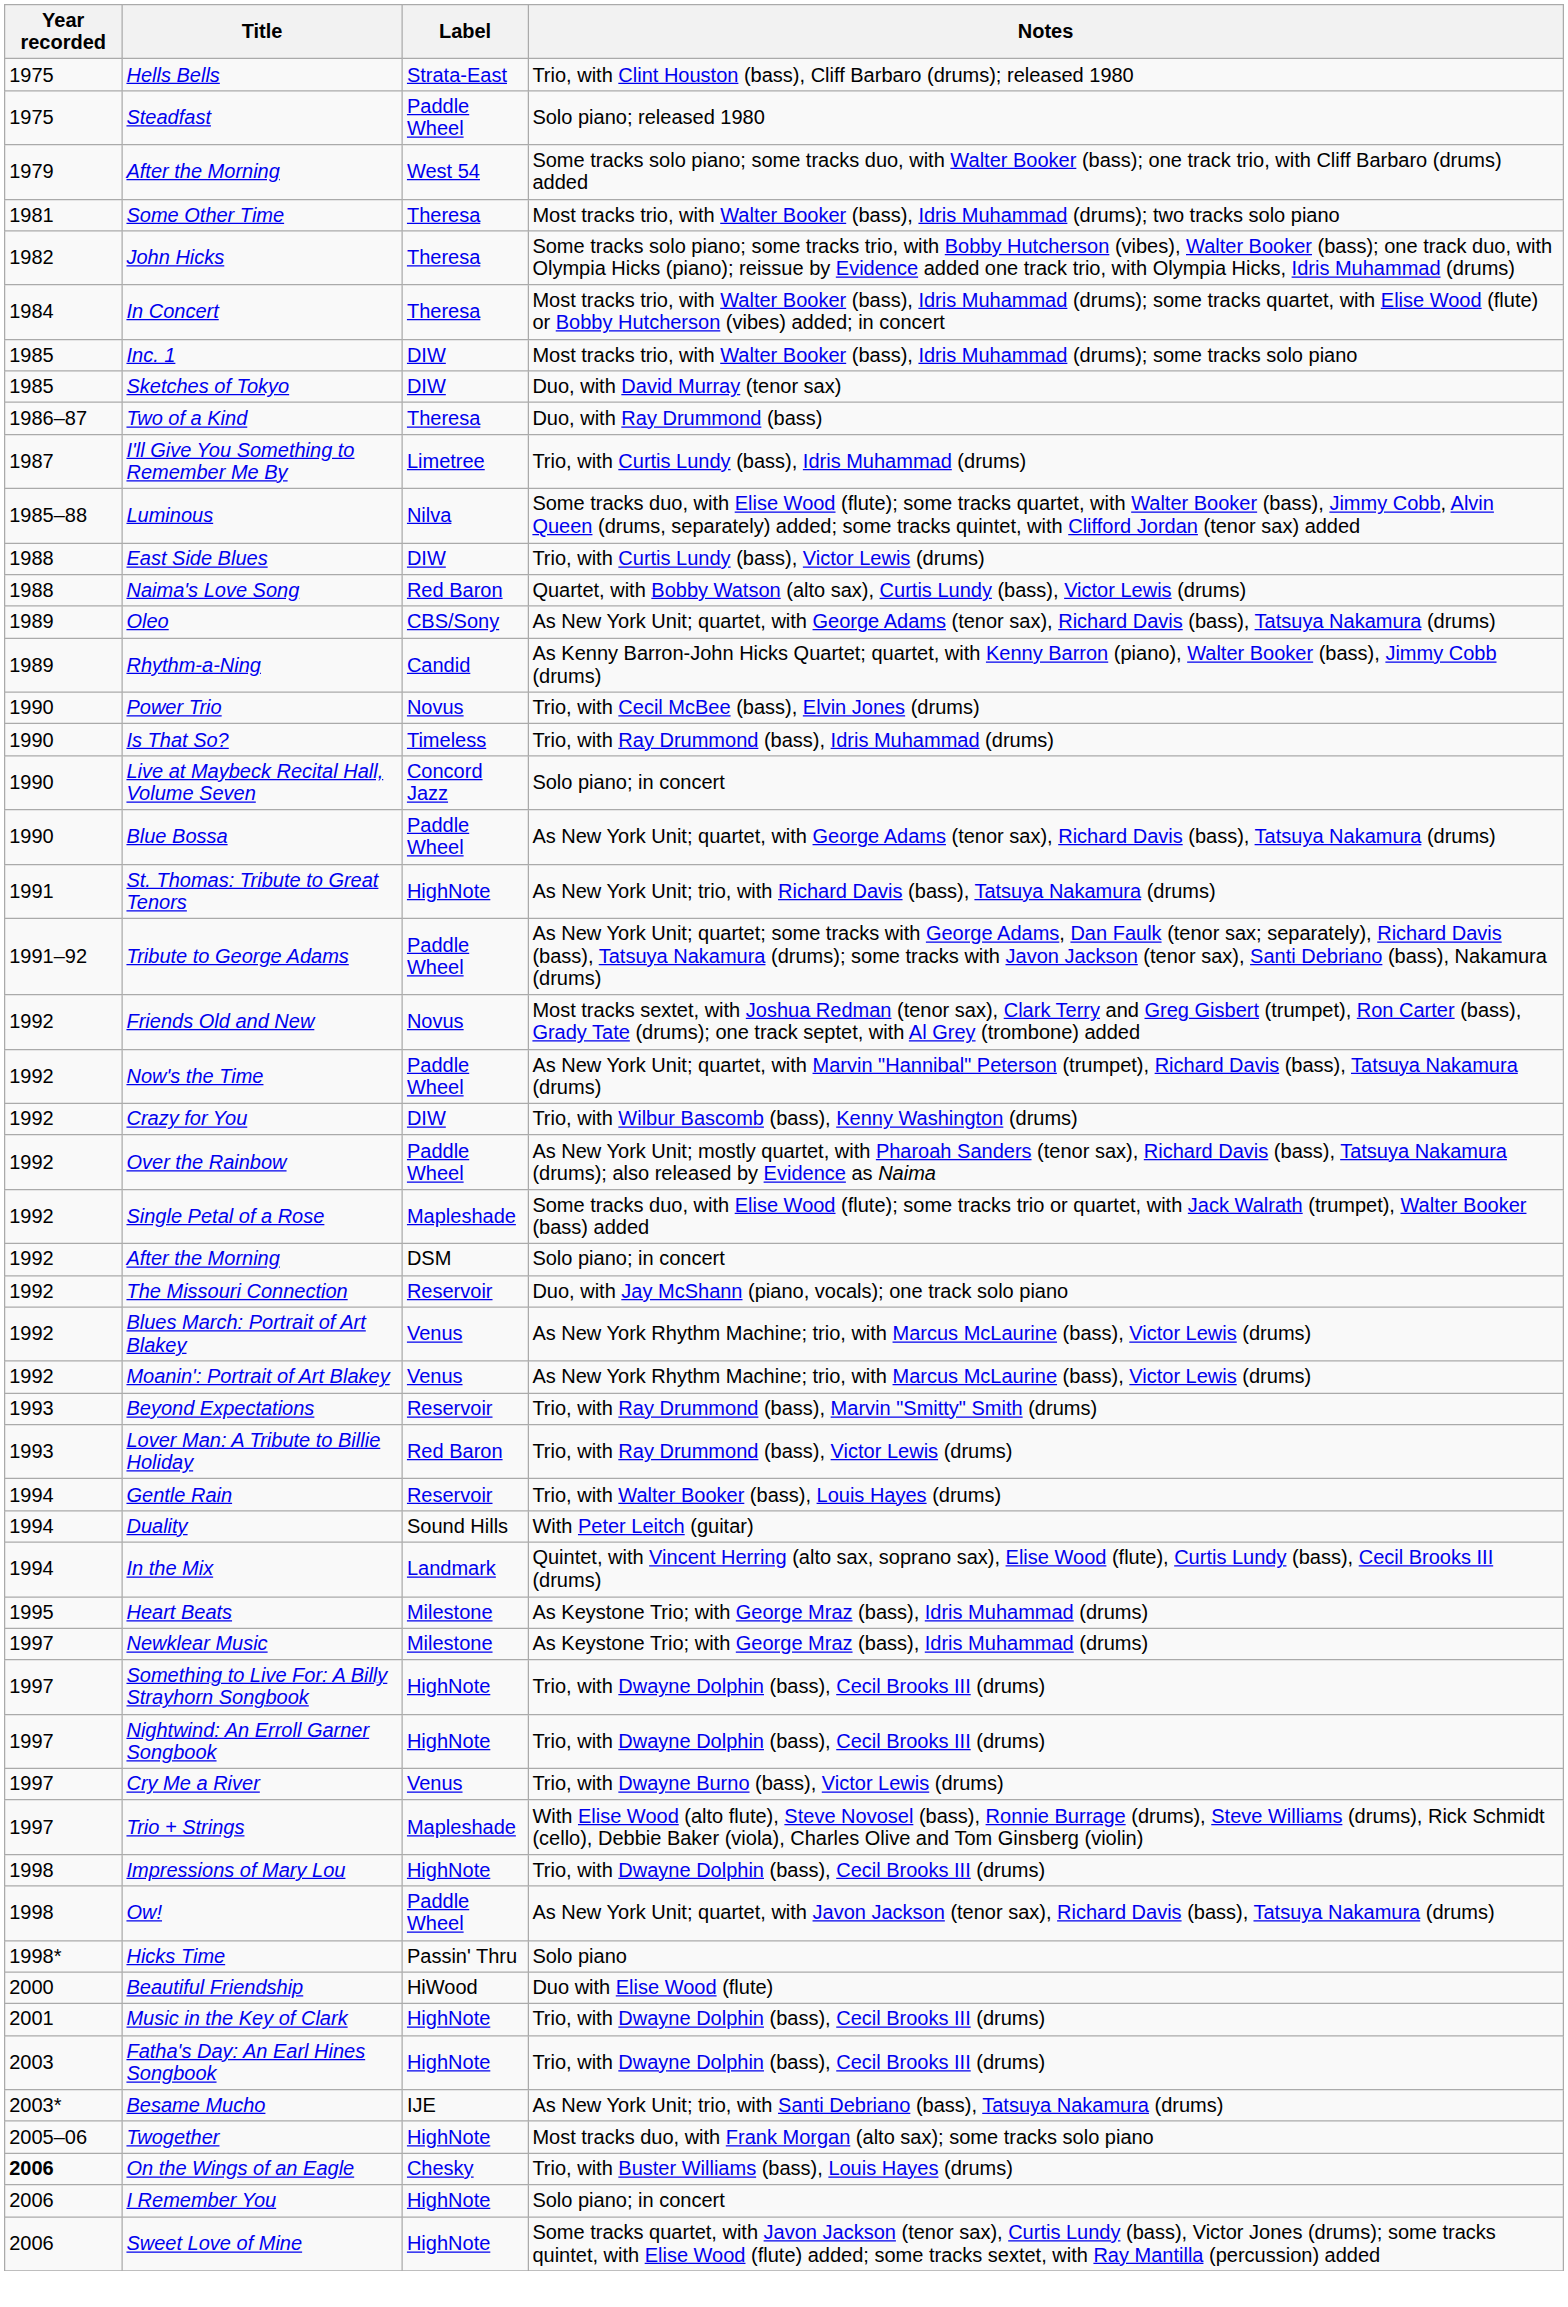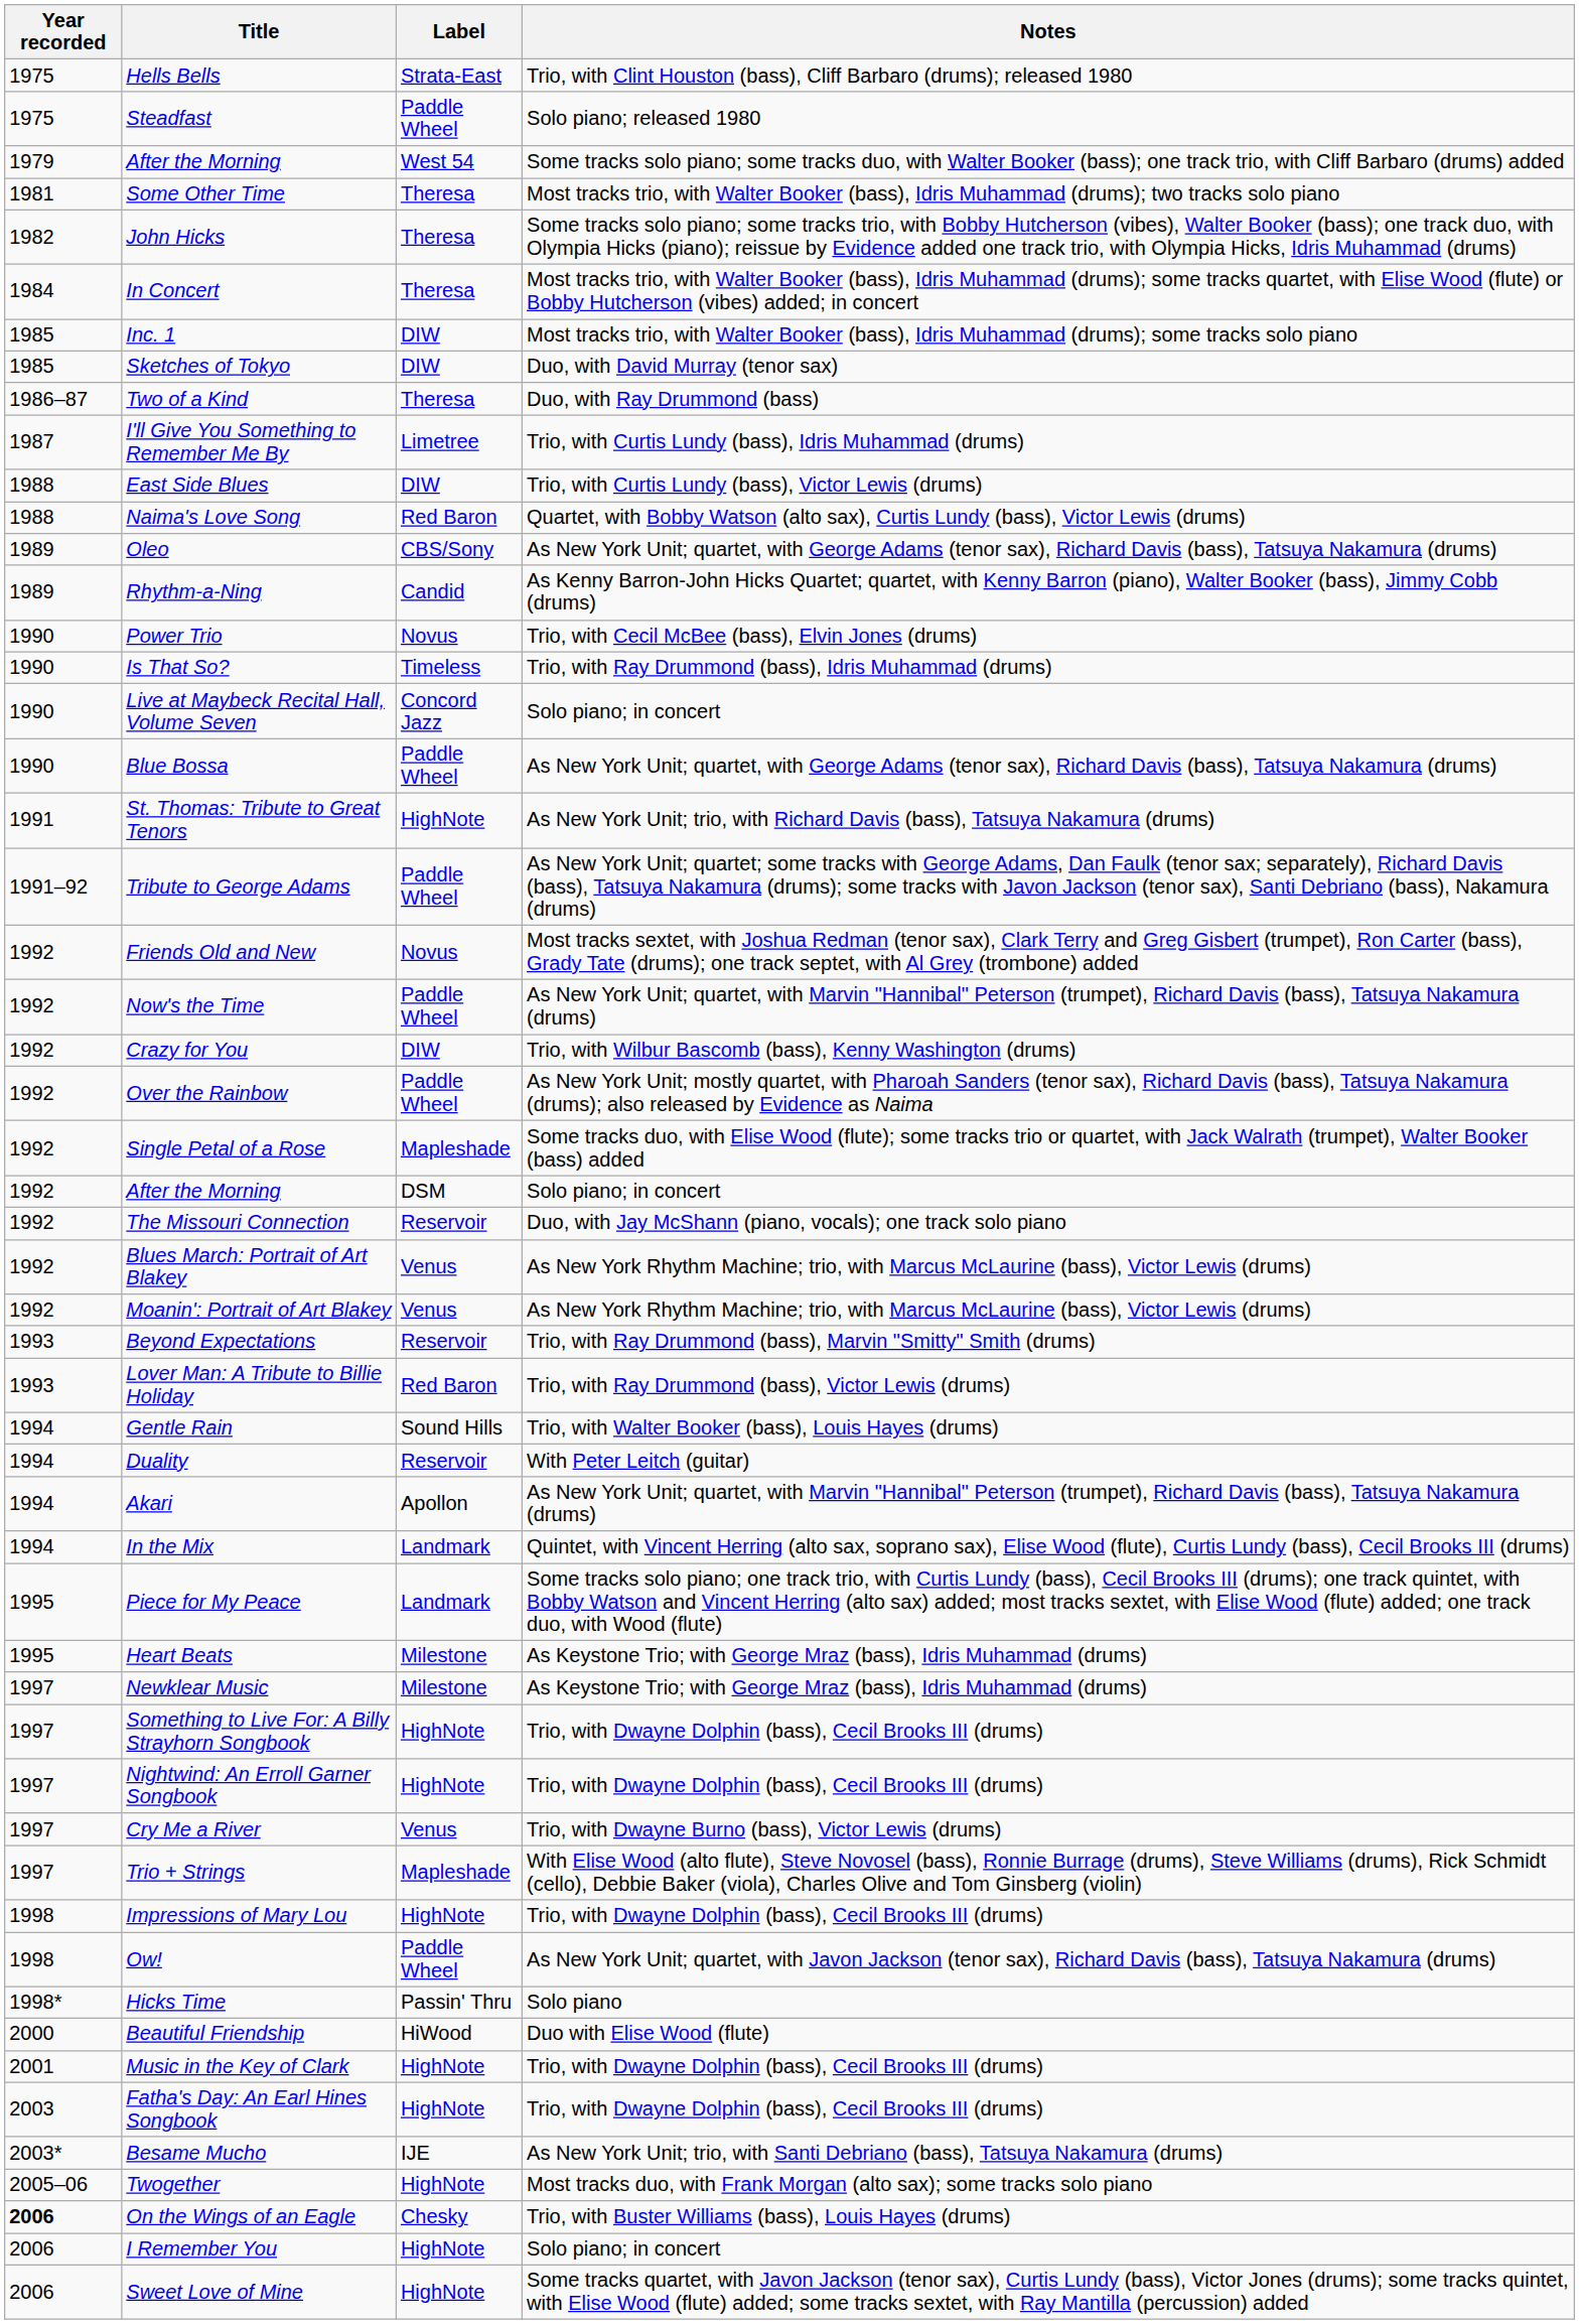- row: 1985–88 | Luminous | Nilva | Some tracks duo, with Elise Wood (flute); some tracks quartet, with Walter Booker (bass), Jimmy Cobb, Alvin Queen (drums, separately) added; some tracks quintet, with Clifford Jordan (tenor sax) added
Gentle Rain | Label: Reservoir -> Sound Hills
Duality | Label: Sound Hills -> Reservoir
+ row: 1994 | Akari | Apollon | As New York Unit; quartet, with Marvin "Hannibal" Peterson (trumpet), Richard Davis (bass), Tatsuya Nakamura (drums)
+ row: 1995 | Piece for My Peace | Landmark | Some tracks solo piano; one track trio, with Curtis Lundy (bass), Cecil Brooks III (drums); one track quintet, with Bobby Watson and Vincent Herring (alto sax) added; most tracks sextet, with Elise Wood (flute) added; one track duo, with Wood (flute)
